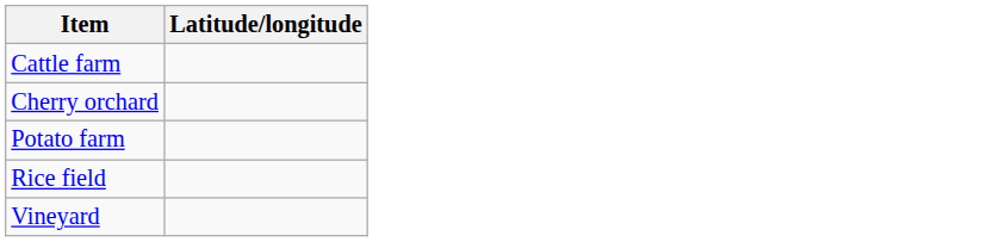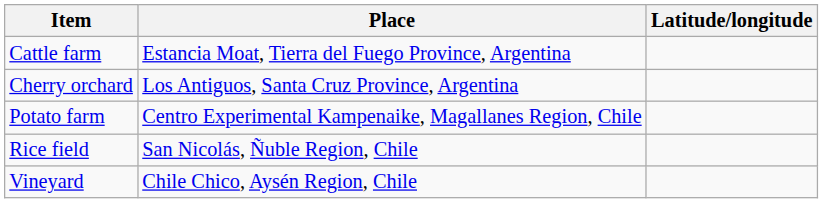+ column: Place | Estancia Moat, Tierra del Fuego Province, Argentina | Los Antiguos, Santa Cruz Province, Argentina | Centro Experimental Kampenaike, Magallanes Region, Chile | San Nicolás, Ñuble Region, Chile | Chile Chico, Aysén Region, Chile
